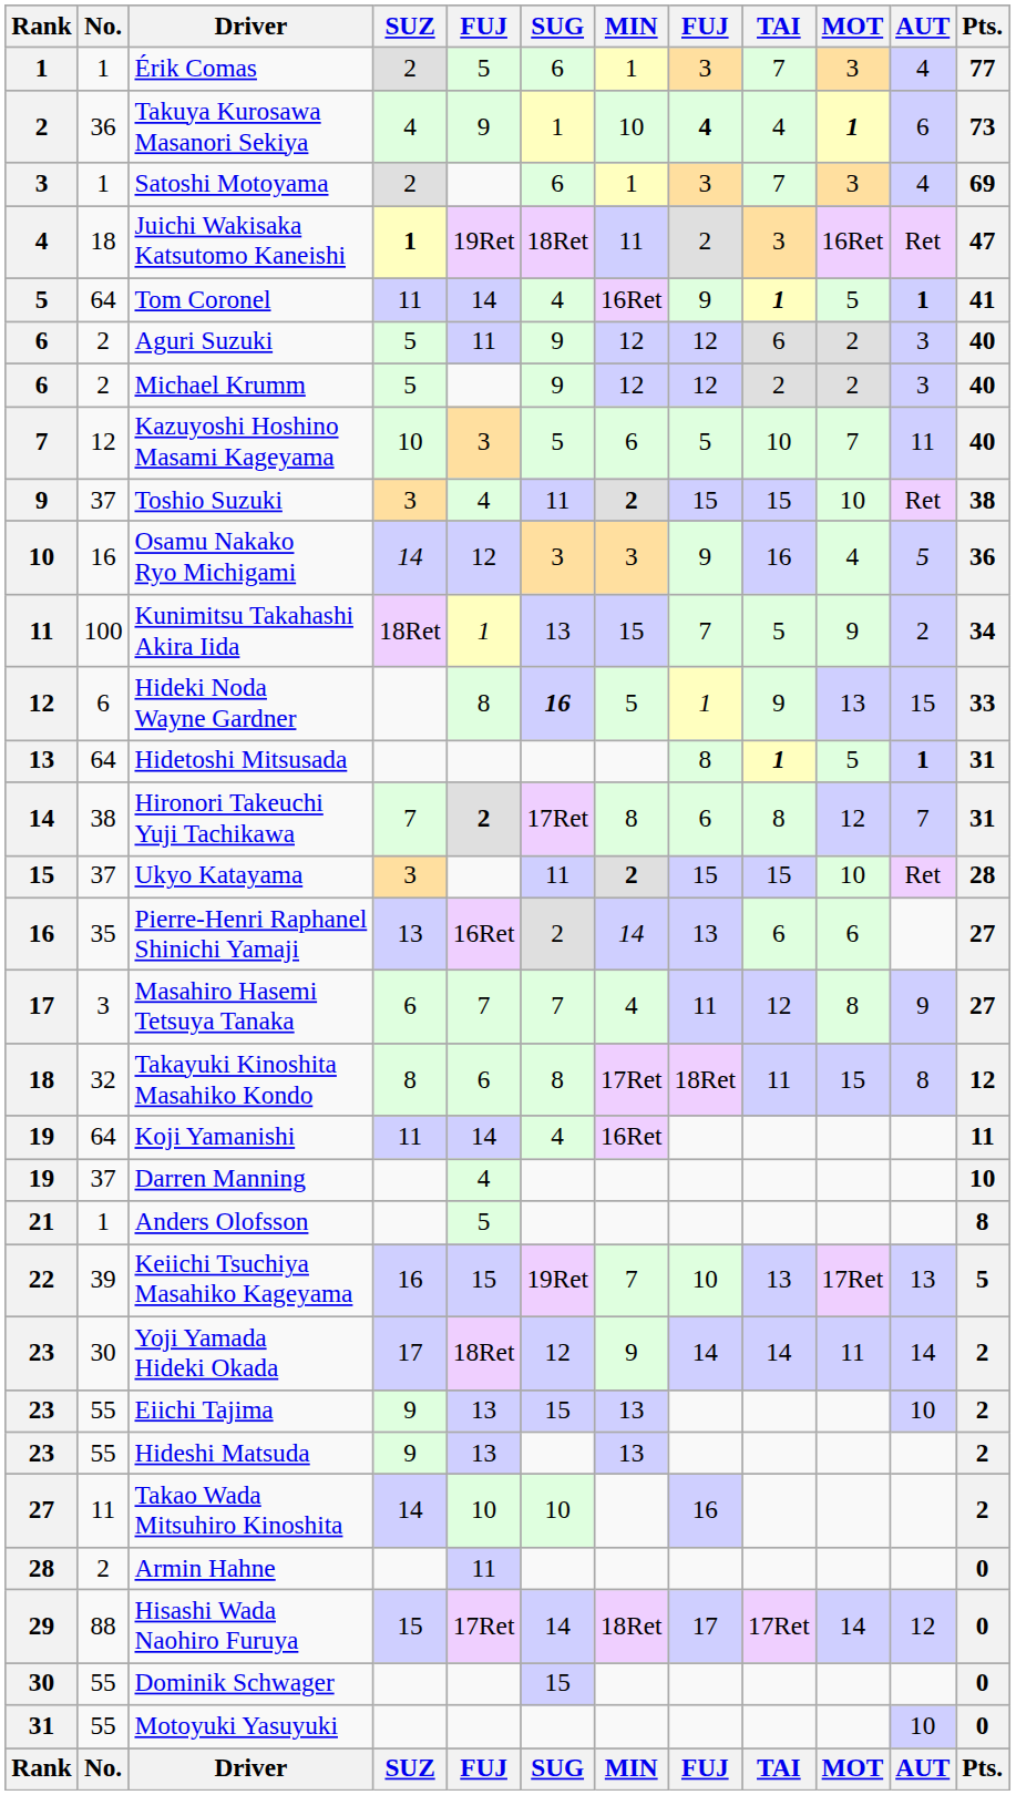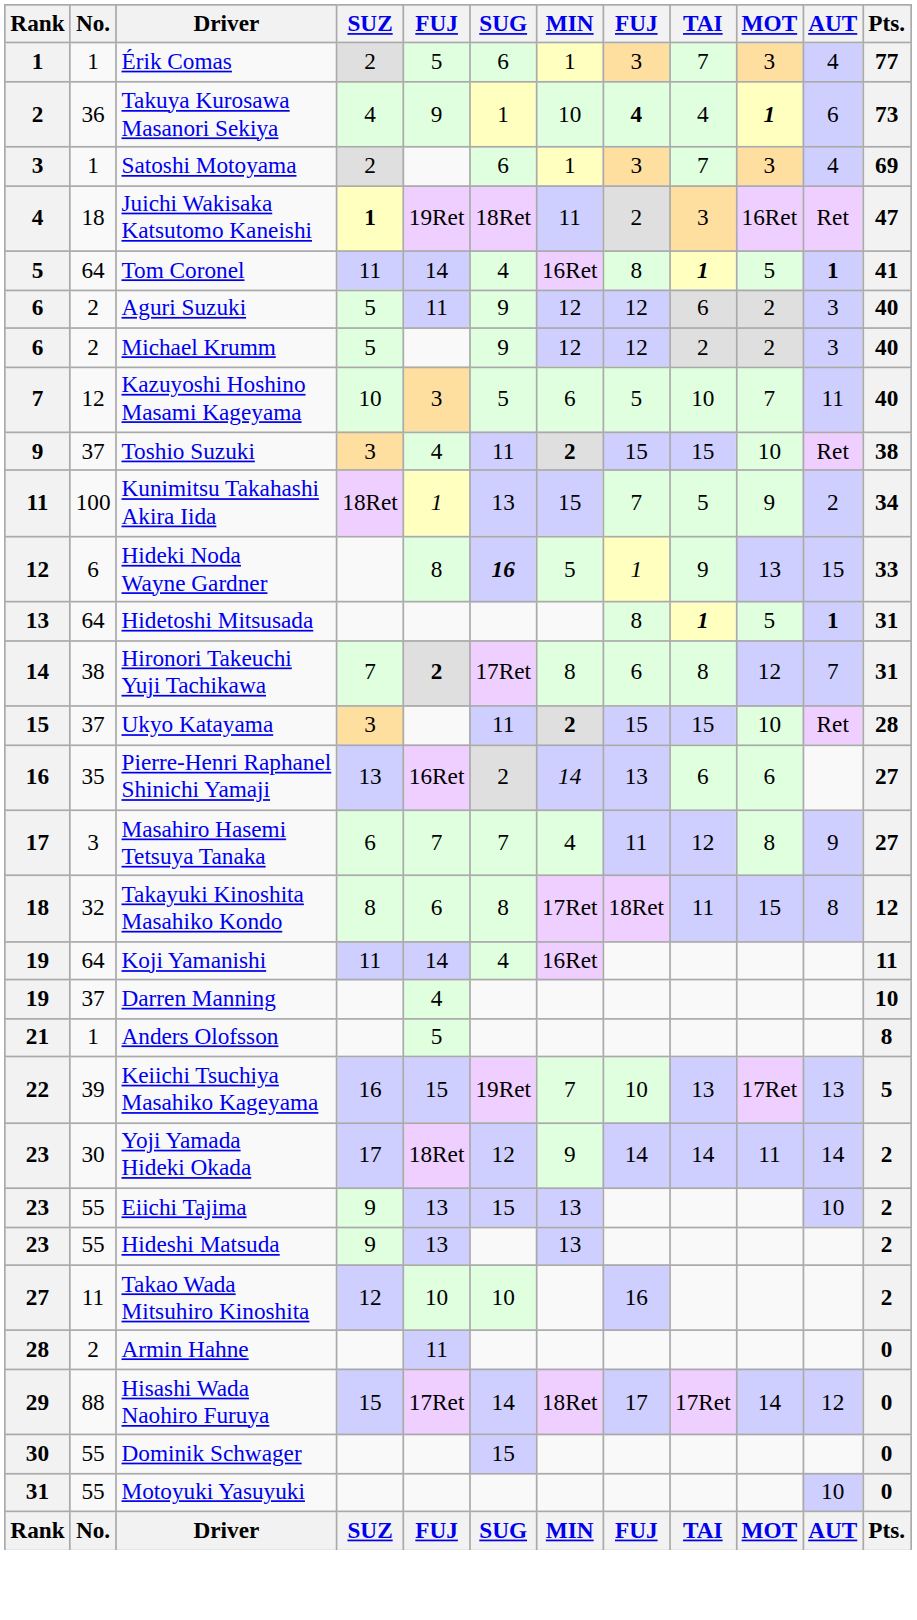Tom Coronel | column 8: 9 -> 8
- row: 10 | 16 | Osamu Nakako Ryo Michigami | 14 | 12 | 3 | 3 | 9 | 16 | 4 | 5 | 36
Takao Wada Mitsuhiro Kinoshita | SUZ: 14 -> 12
